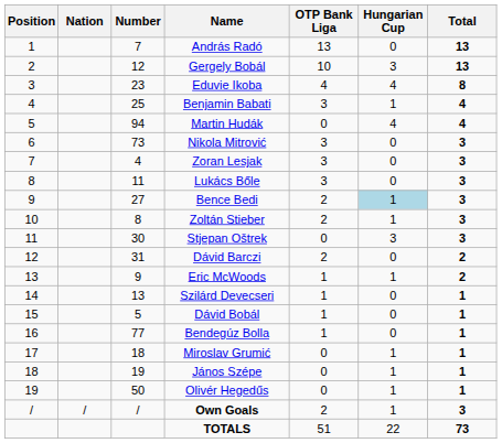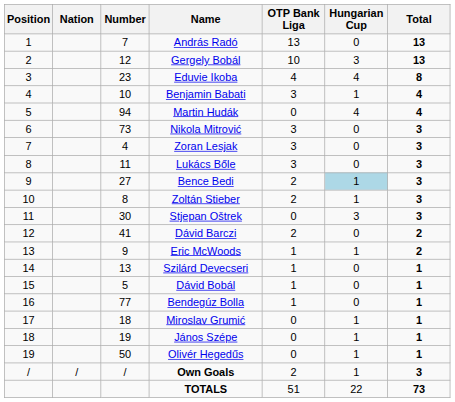Benjamin Babati | Number: 25 -> 10
Dávid Barczi | Number: 31 -> 41
